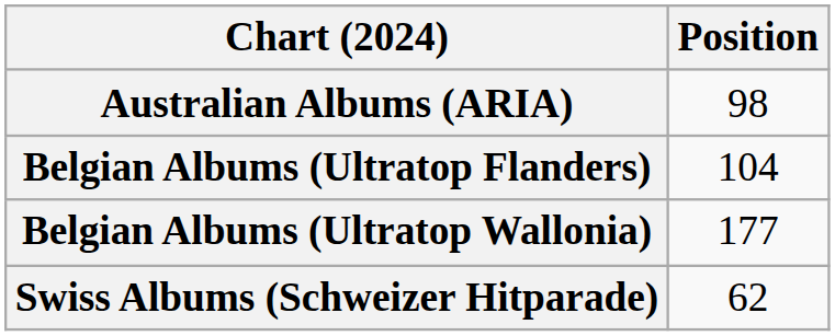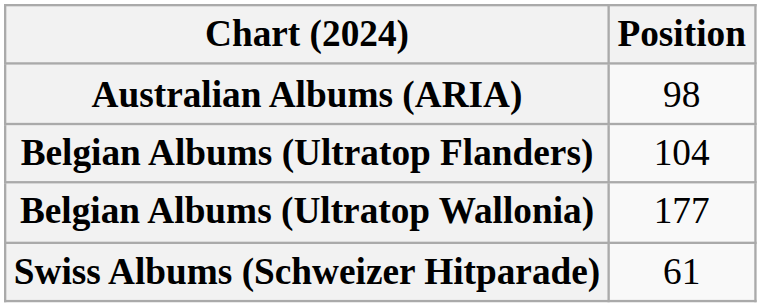Swiss Albums (Schweizer Hitparade) | Position: 62 -> 61
